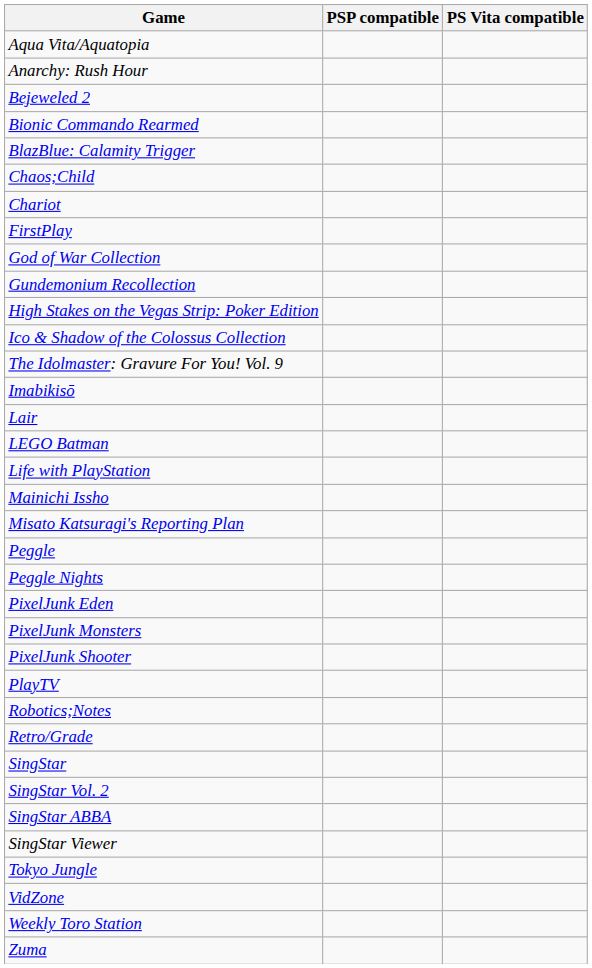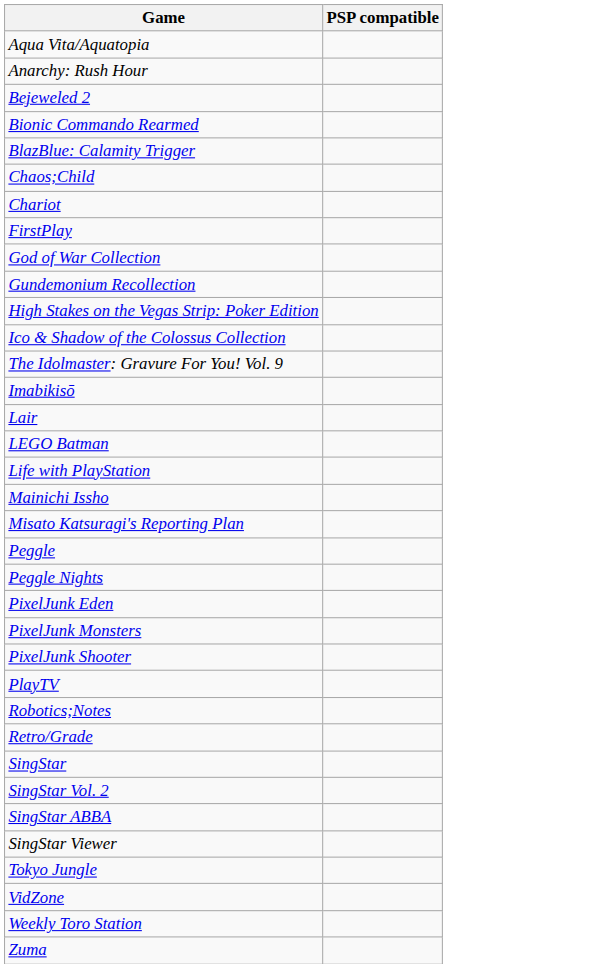- column: PS Vita compatible
